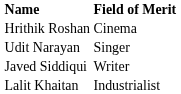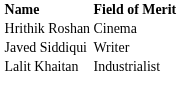- row: Udit Narayan | Singer
